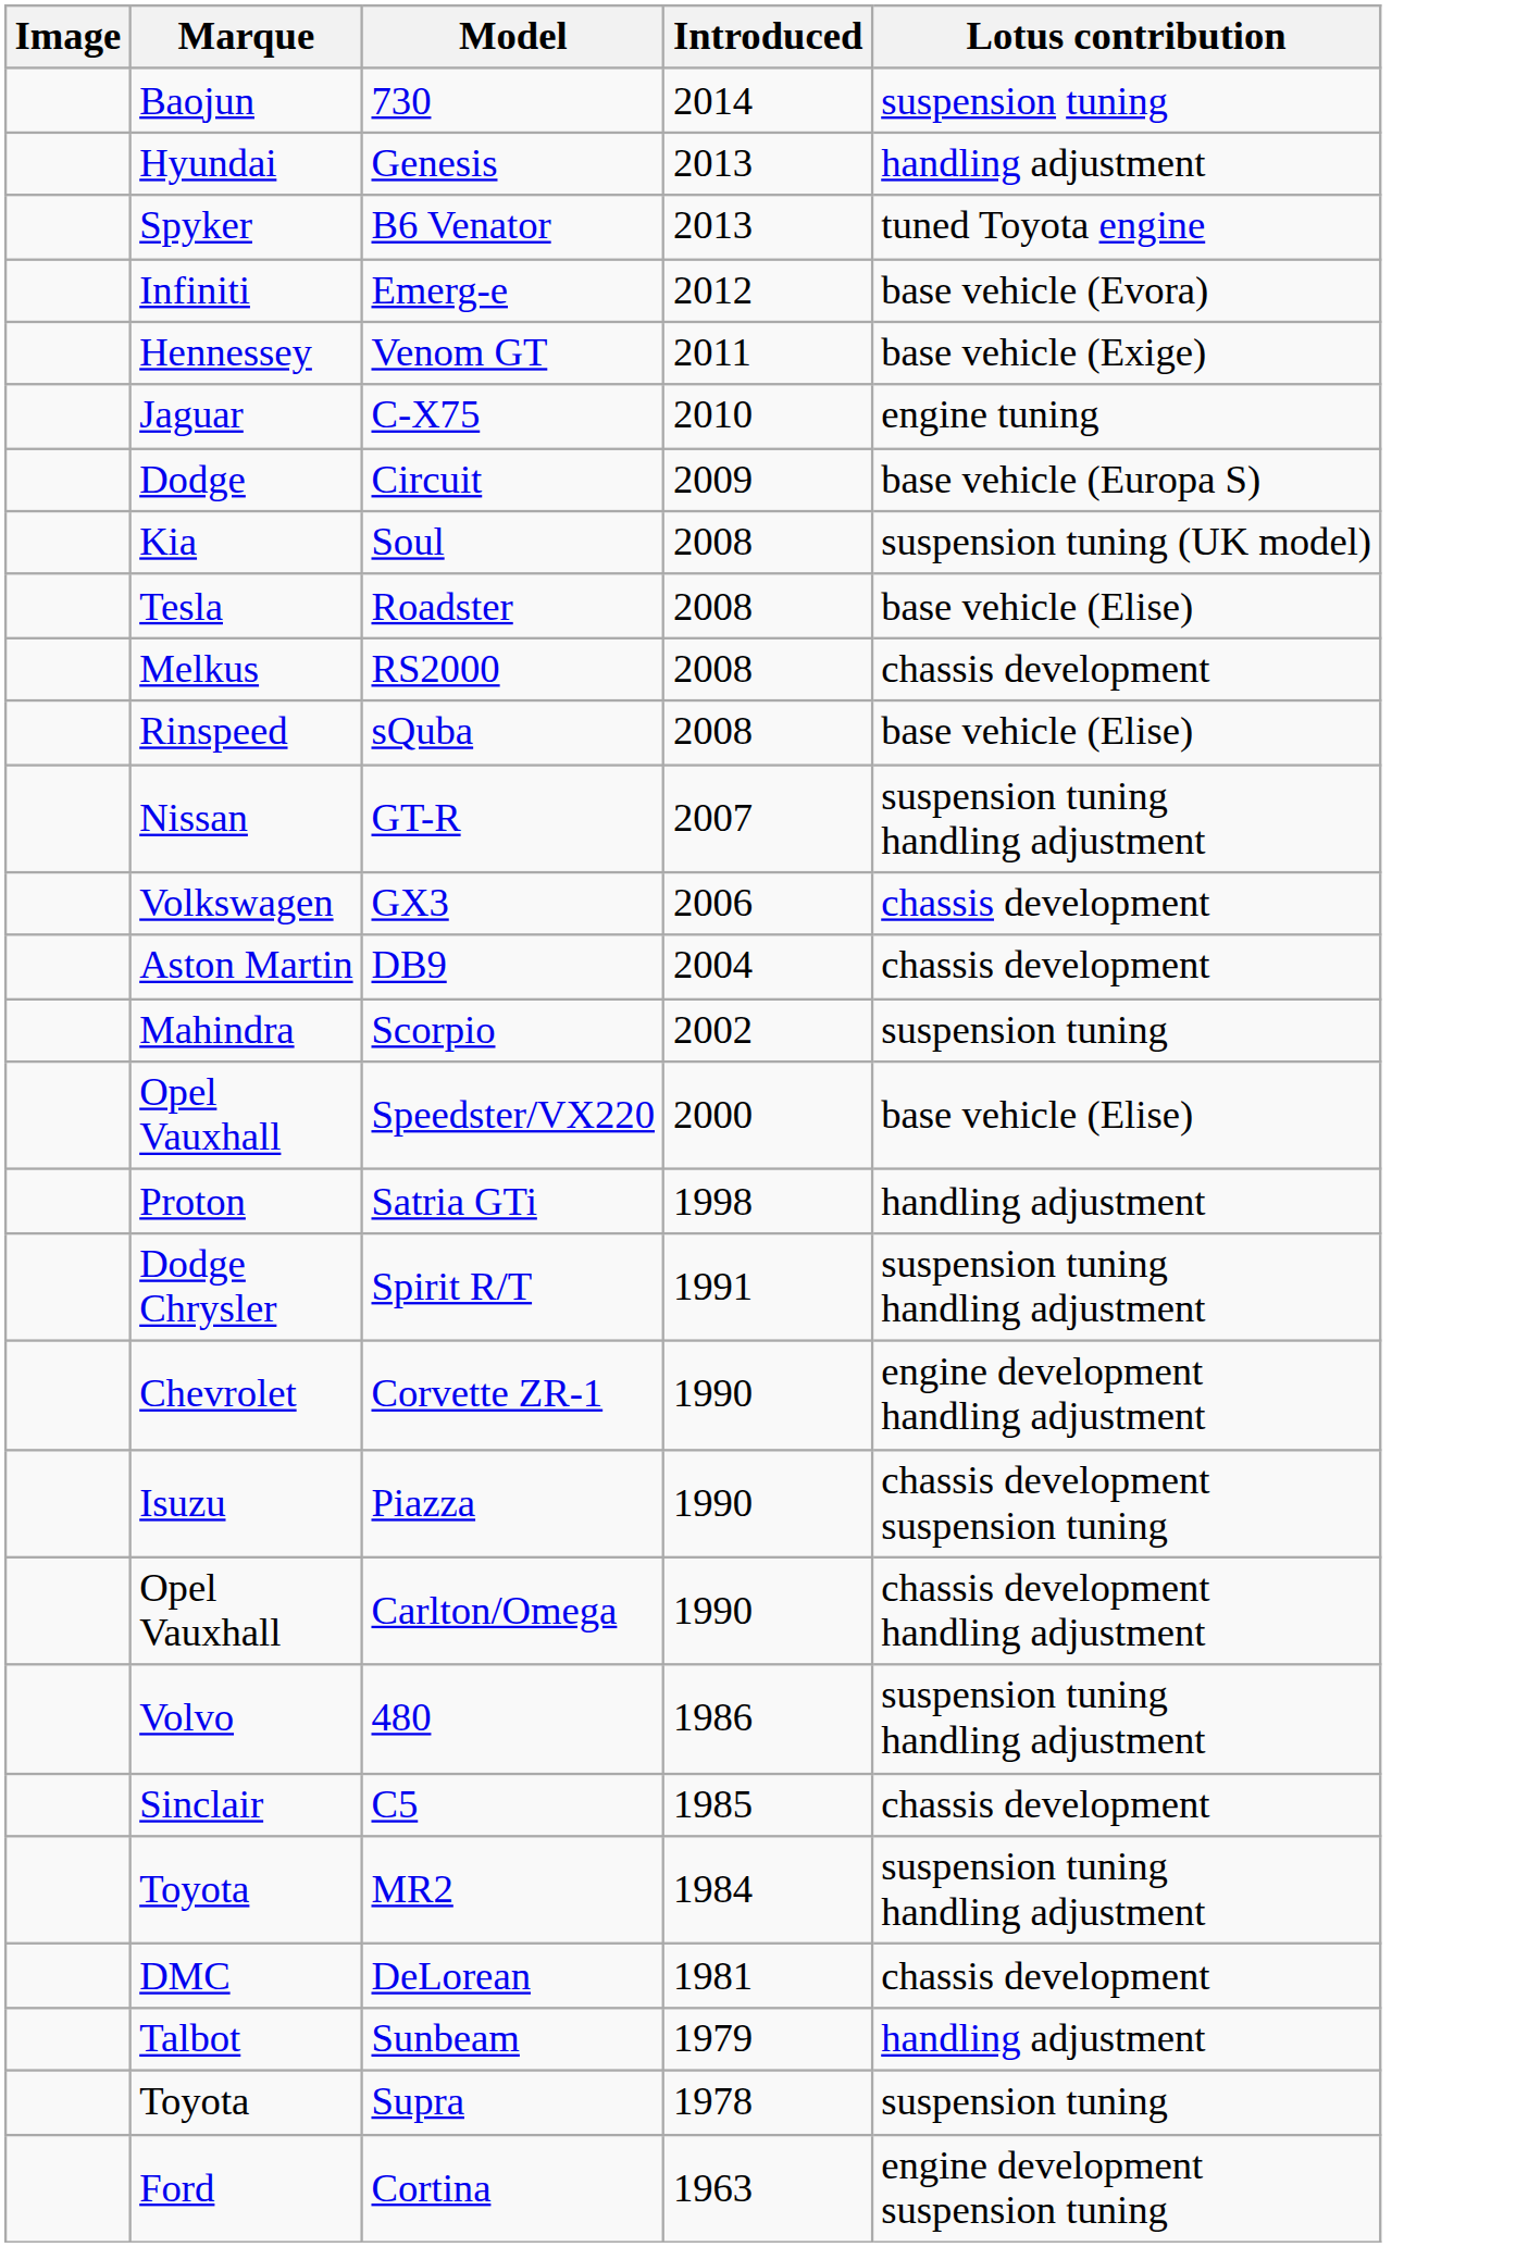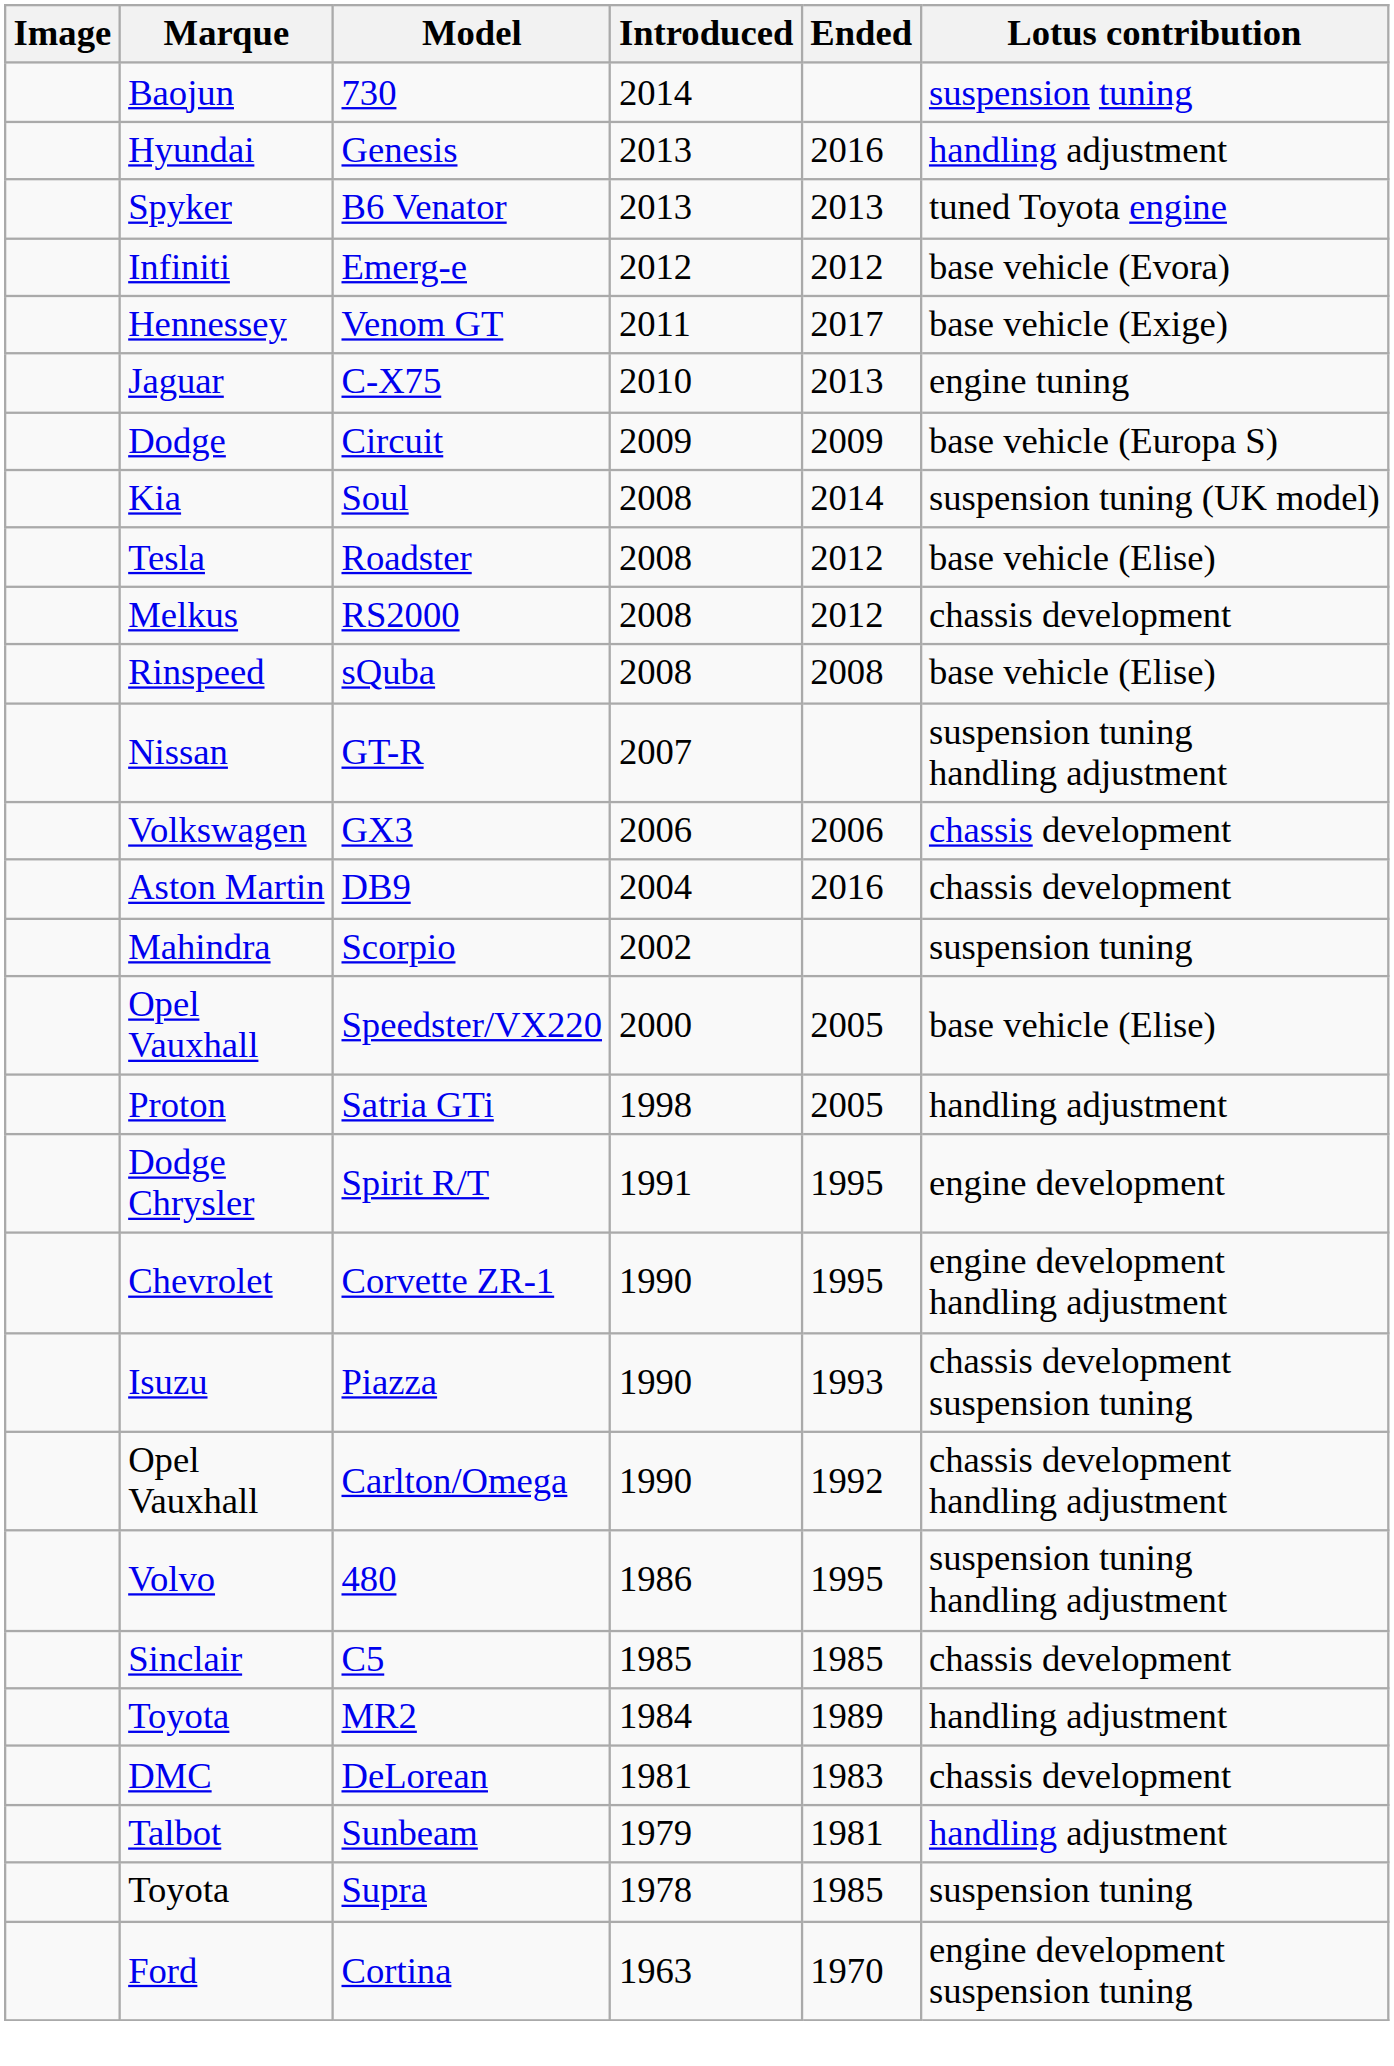+ column: Ended | 2016 | 2013 | 2012 | 2017 | 2013 | 2009 | 2014 | 2012 | 2012 | 2008 | 2006 | 2016 | 2005 | 2005 | 1995 | 1995 | 1993 | 1992 | 1995 | 1985 | 1989 | 1983 | 1981 | 1985 | 1970
Spirit R/T | Lotus contribution: suspension tuning handling adjustment -> engine development
MR2 | Lotus contribution: suspension tuning handling adjustment -> handling adjustment
